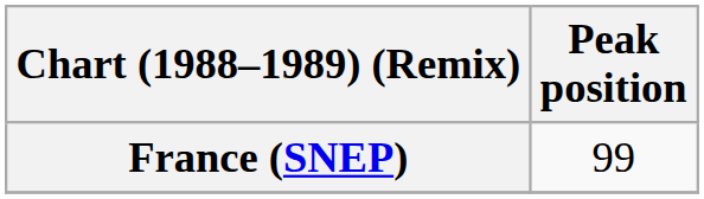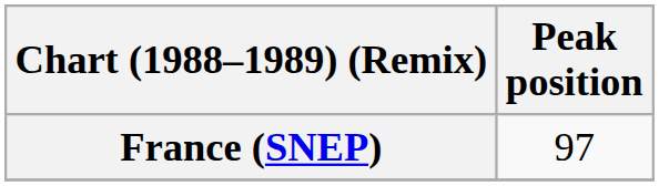France (SNEP) | Peak position: 99 -> 97
